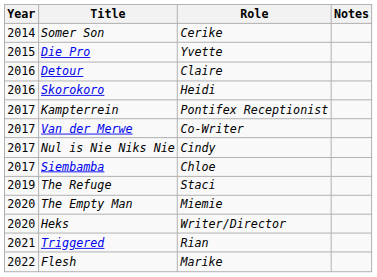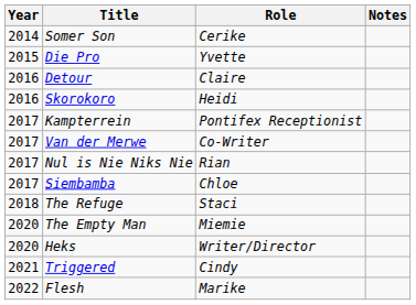Nul is Nie Niks Nie | Role: Cindy -> Rian
The Refuge | Year: 2019 -> 2018
Triggered | Role: Rian -> Cindy
